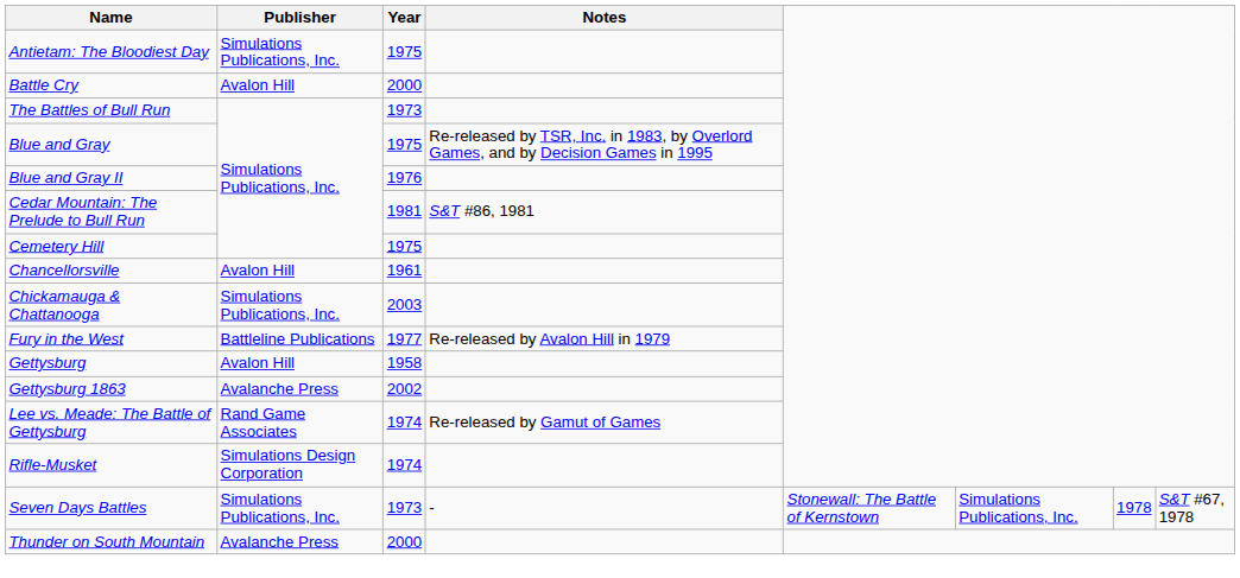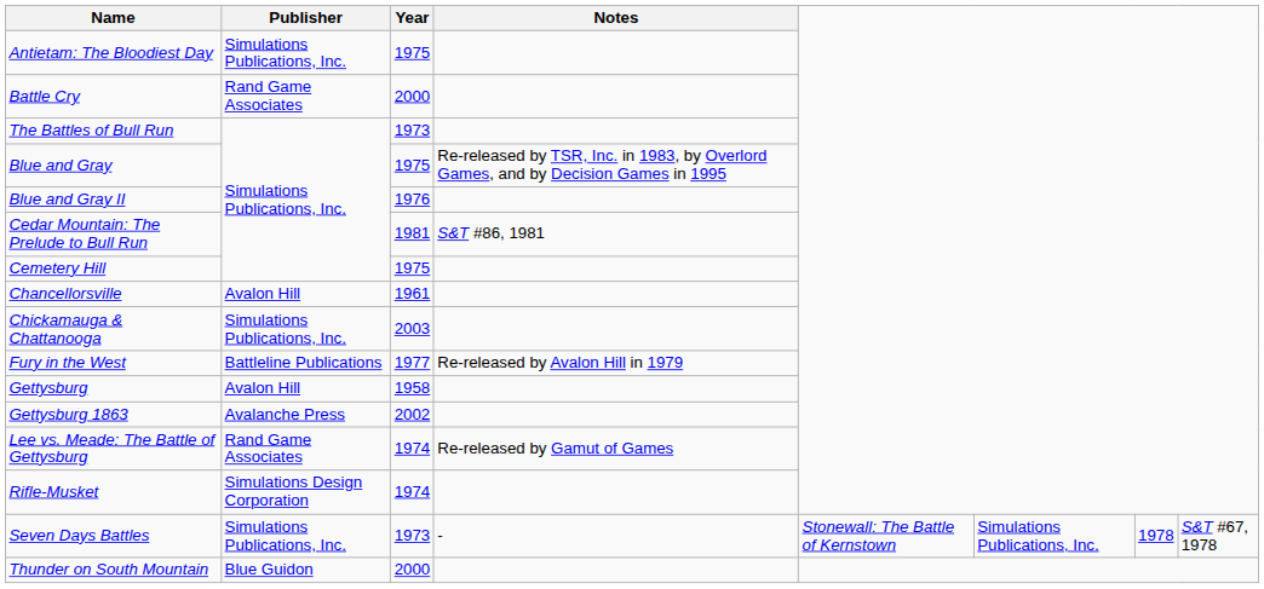Battle Cry | Publisher: Avalon Hill -> Rand Game Associates
Thunder on South Mountain | Publisher: Avalanche Press -> Blue Guidon
